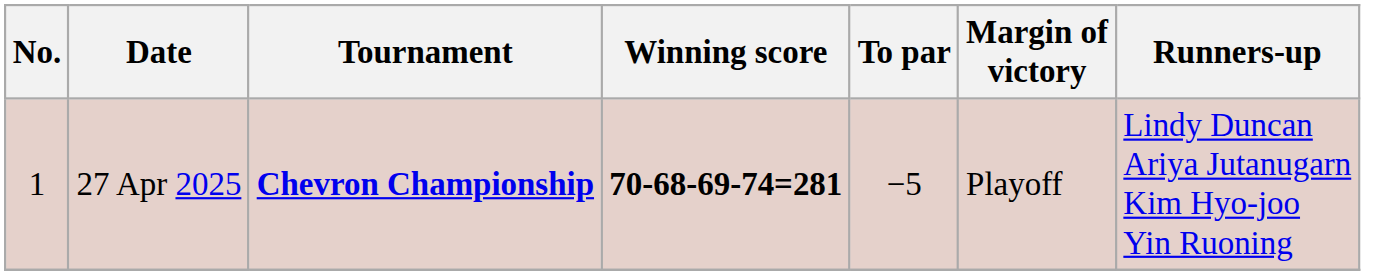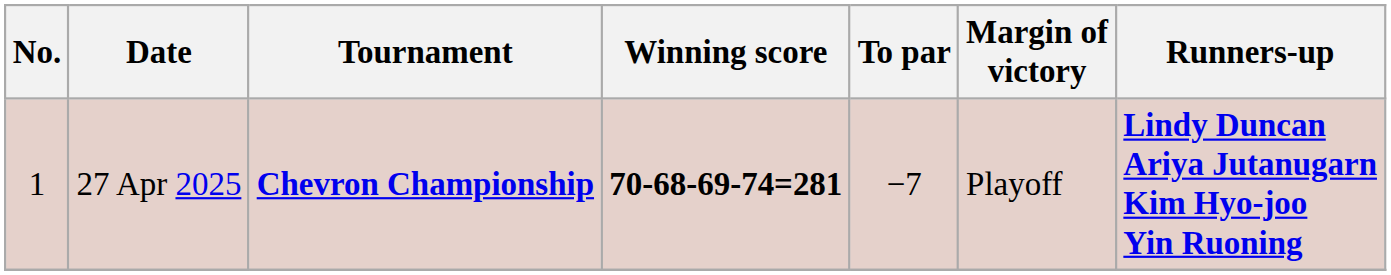27 Apr 2025 | To par: −5 -> −7
27 Apr 2025 | Runners-up: normal -> bold
